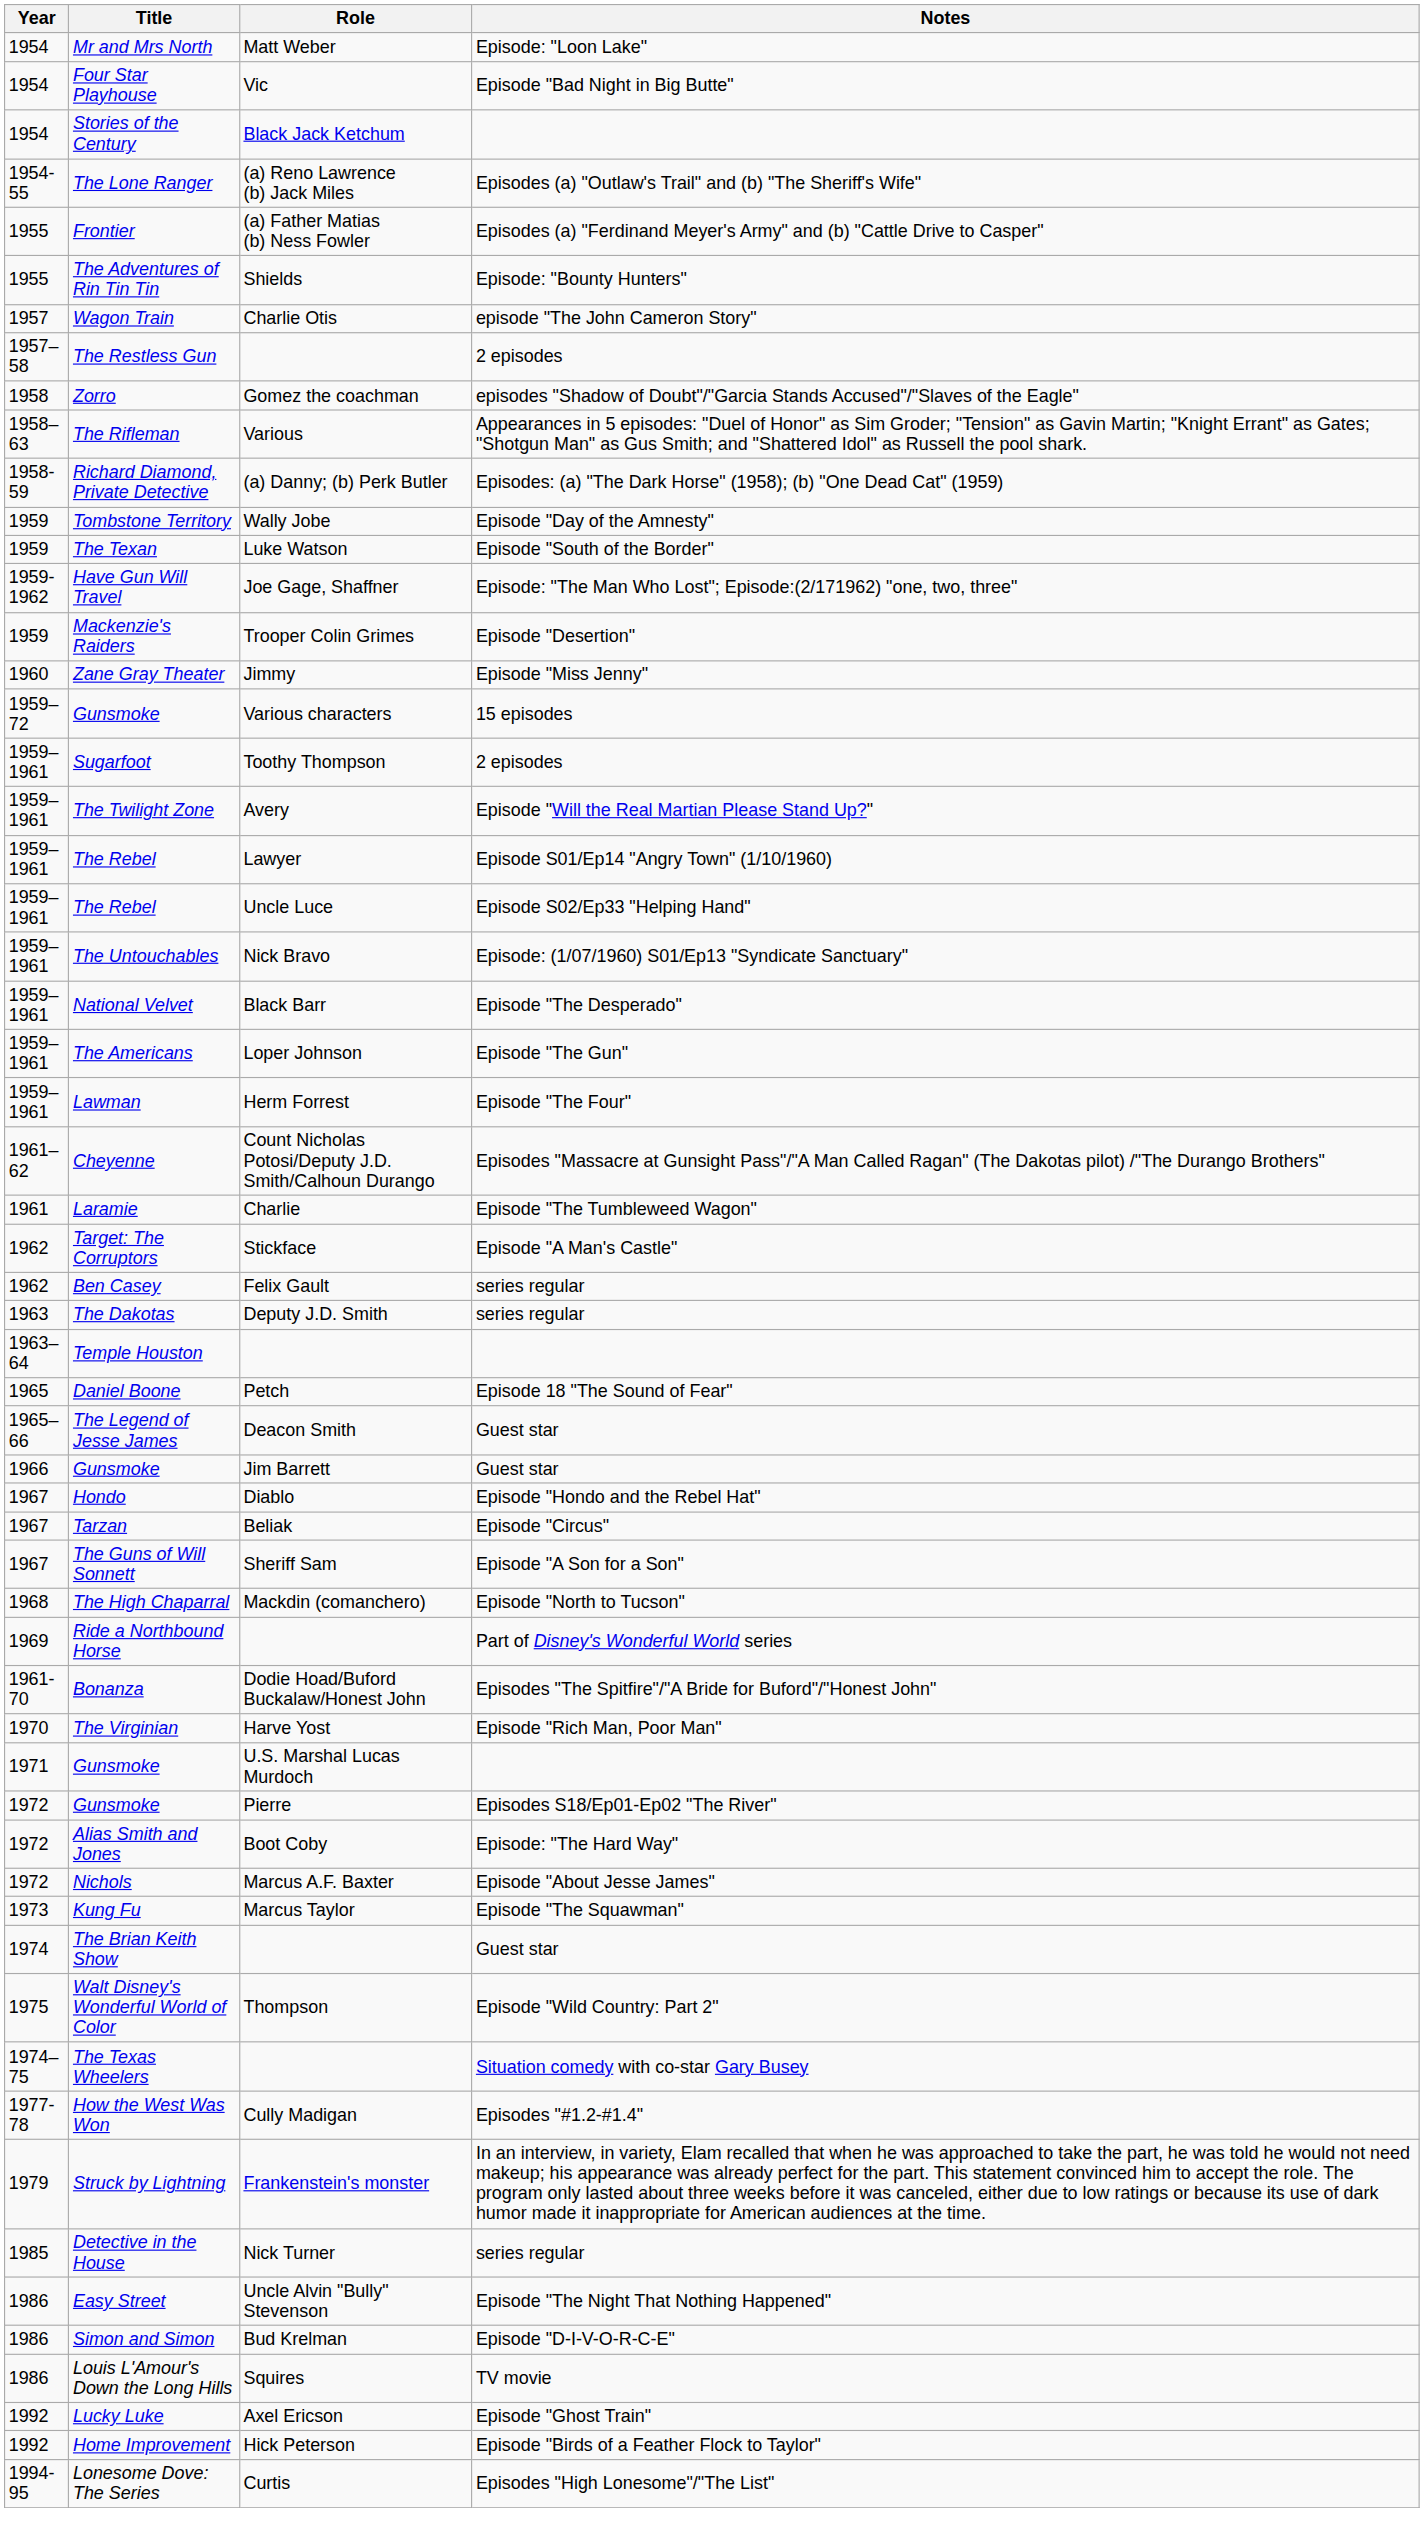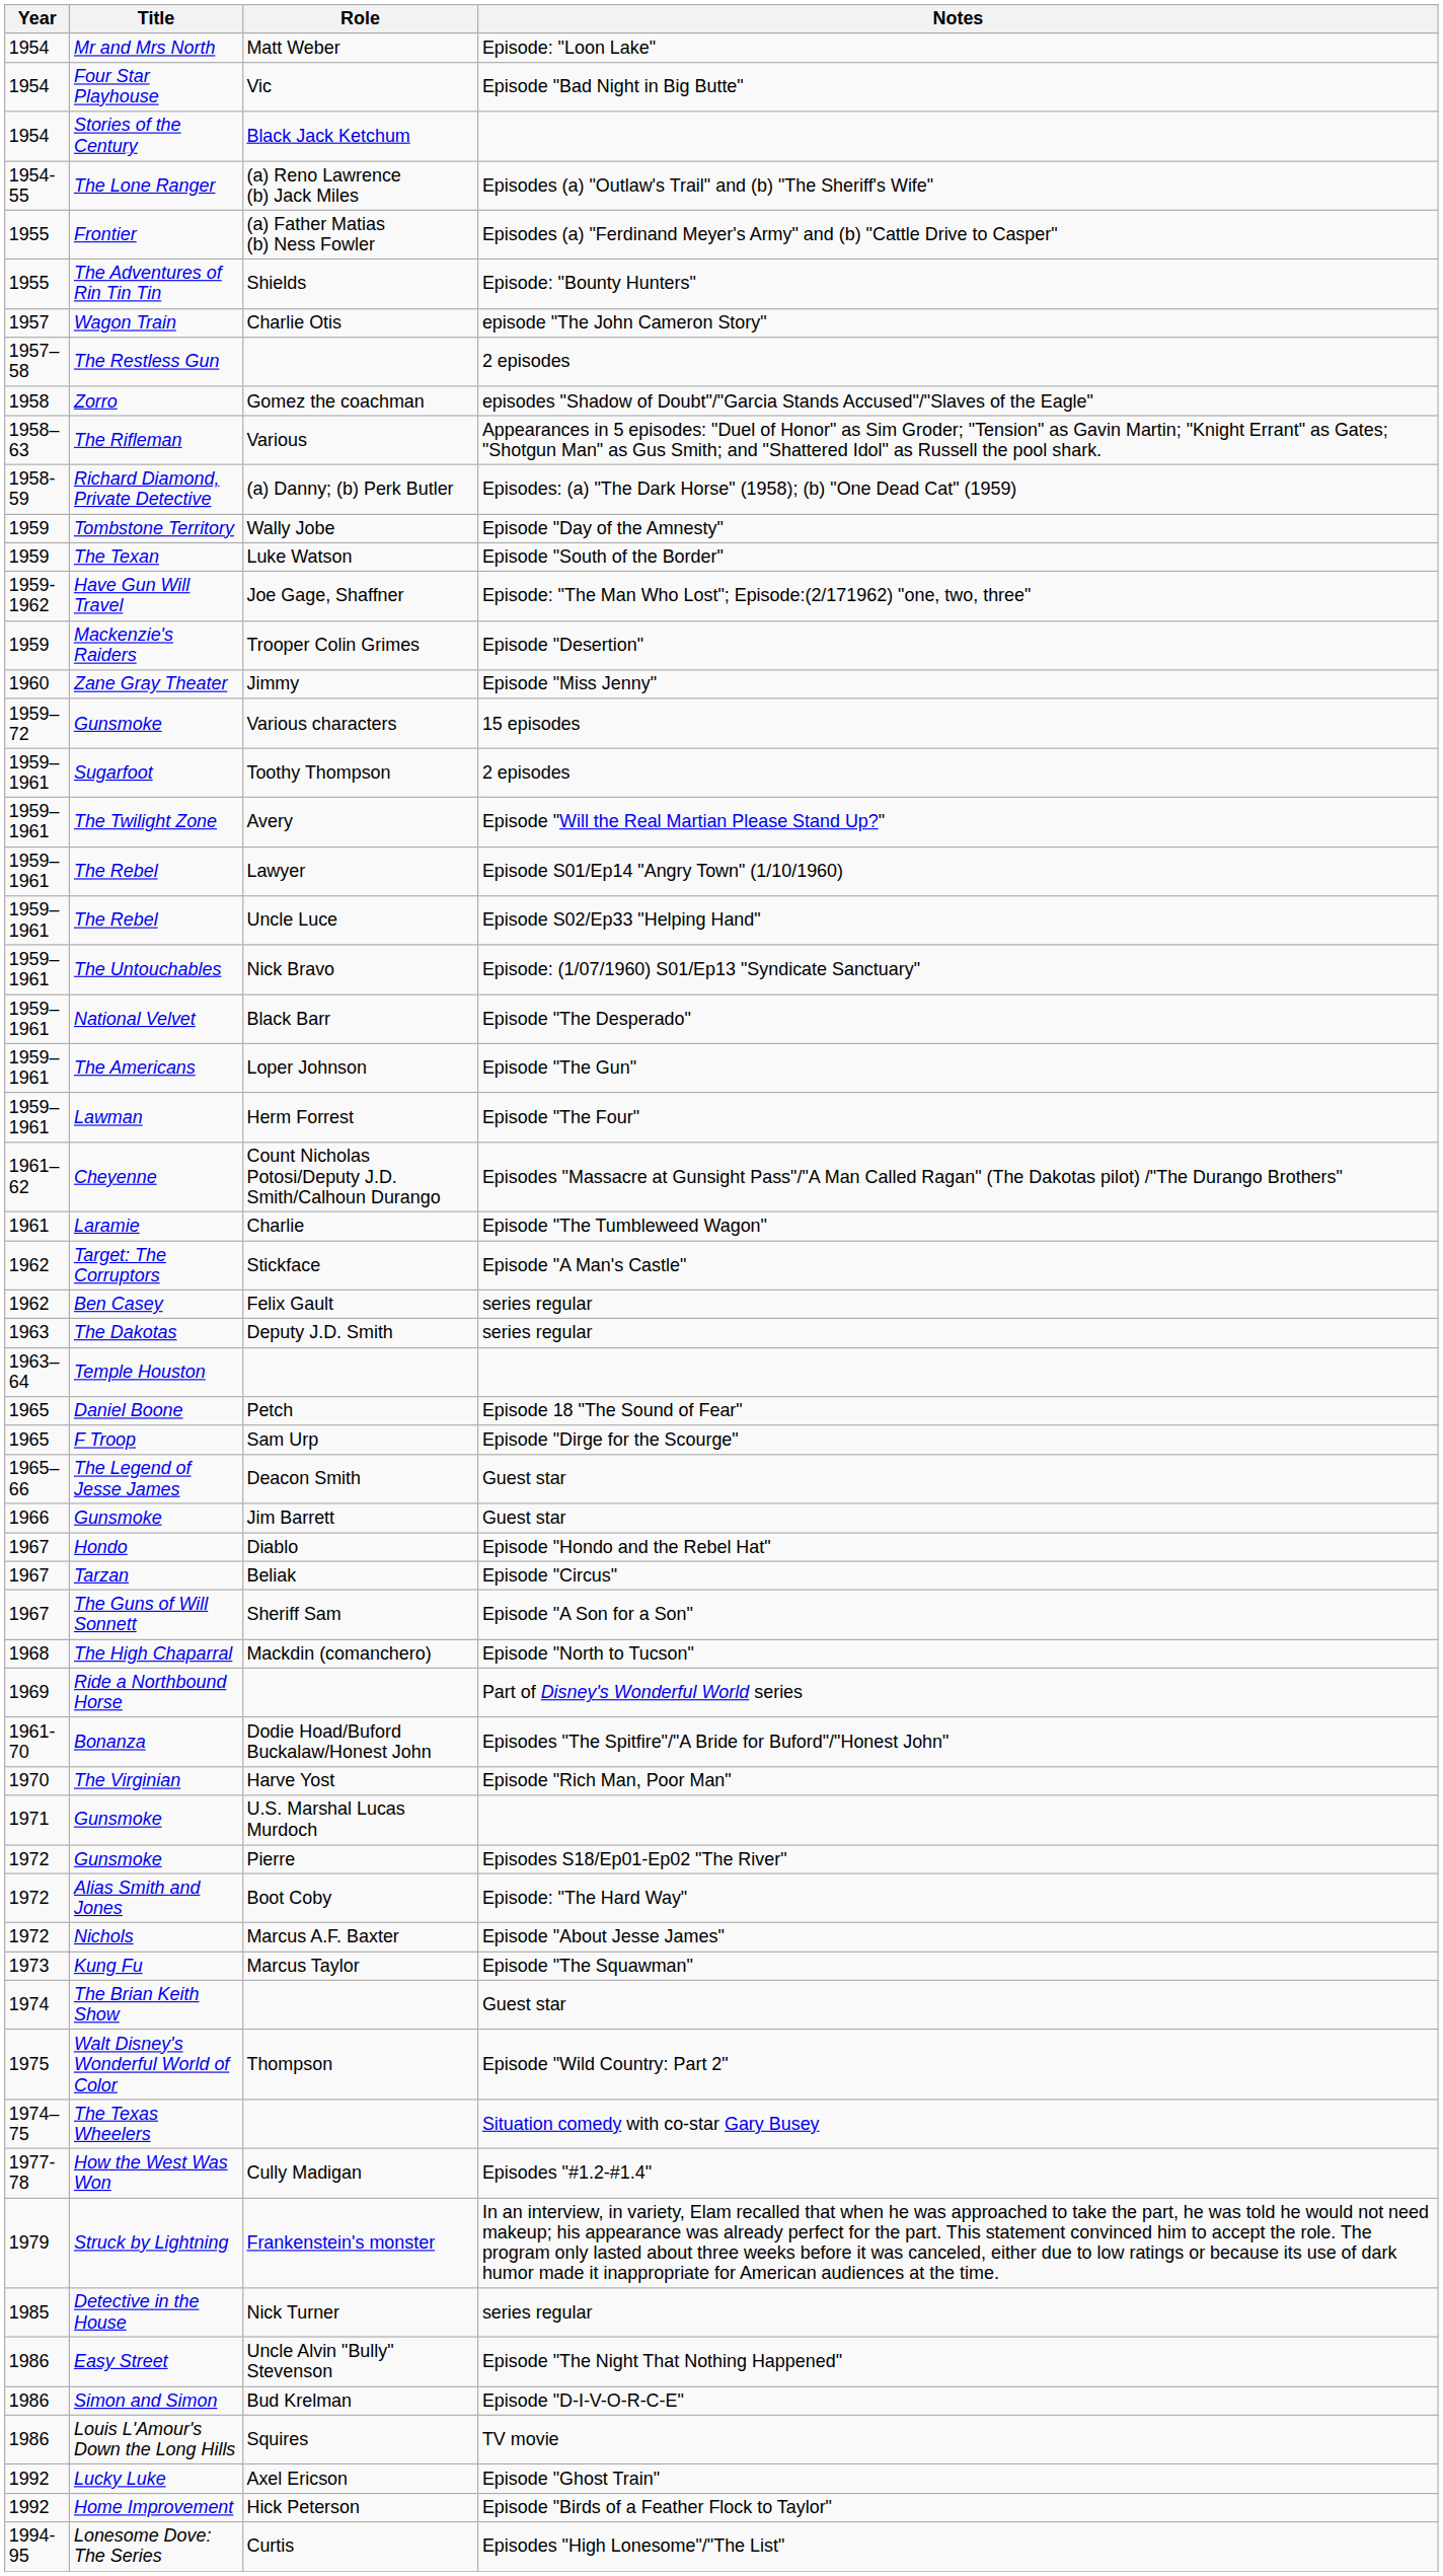+ row: 1965 | F Troop | Sam Urp | Episode "Dirge for the Scourge"
